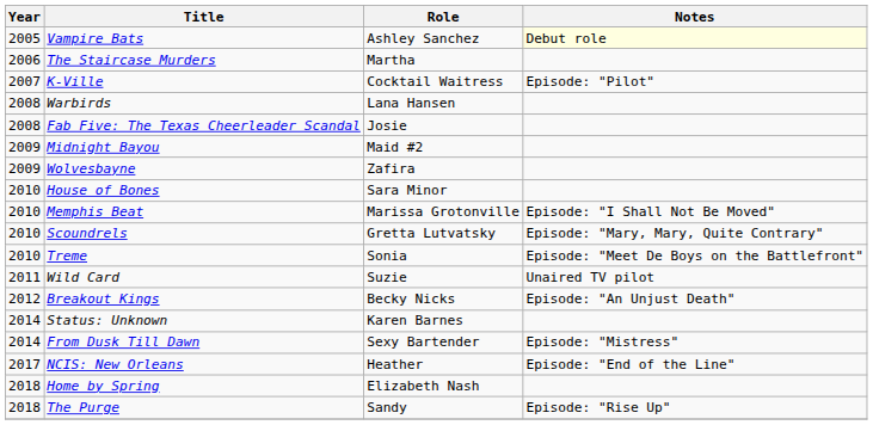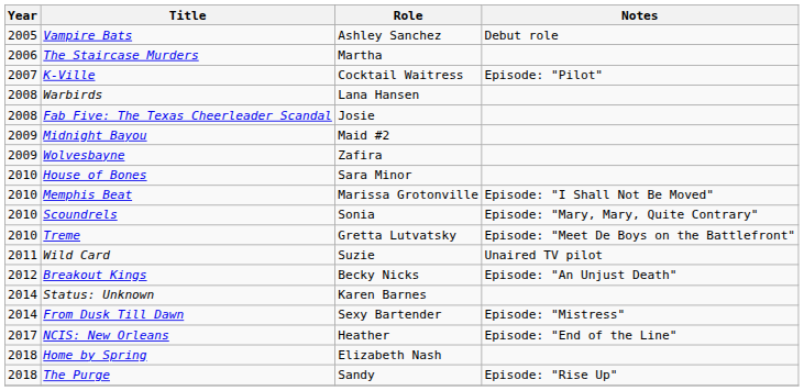Vampire Bats | Notes: lightyellow background -> no background
Scoundrels | Role: Gretta Lutvatsky -> Sonia
Treme | Role: Sonia -> Gretta Lutvatsky
